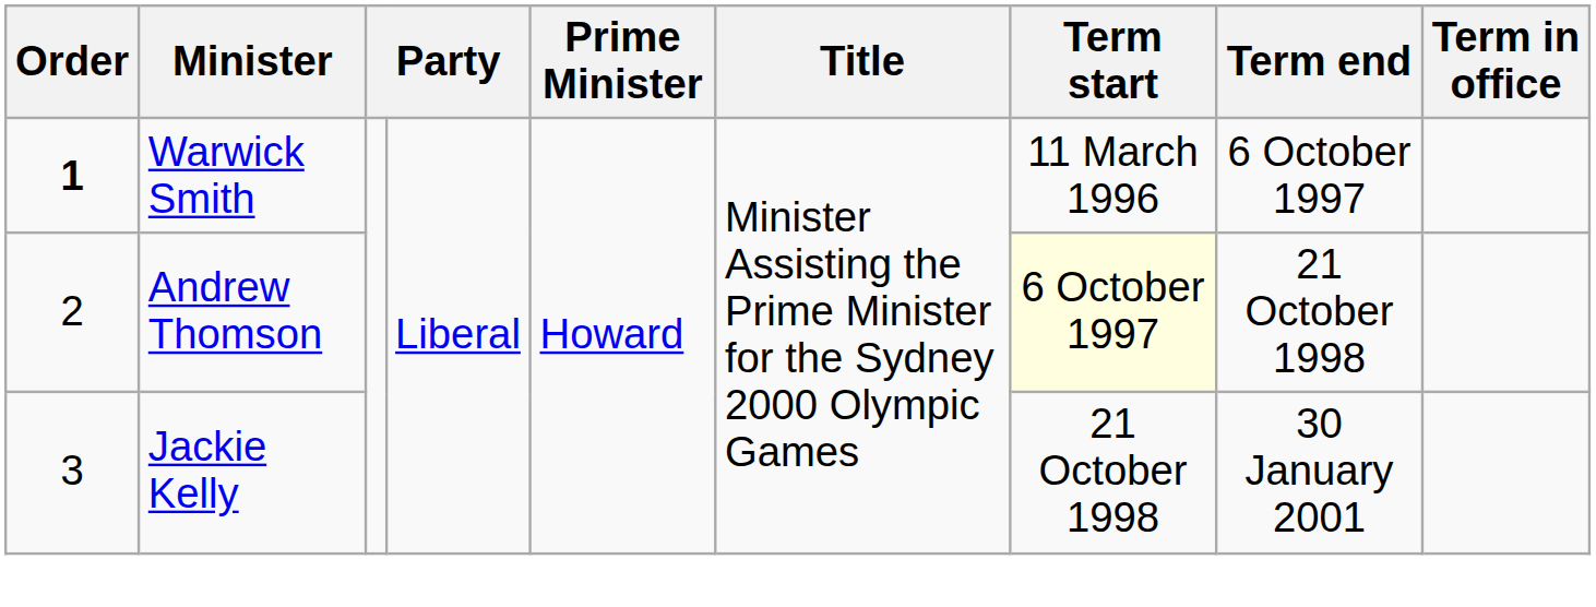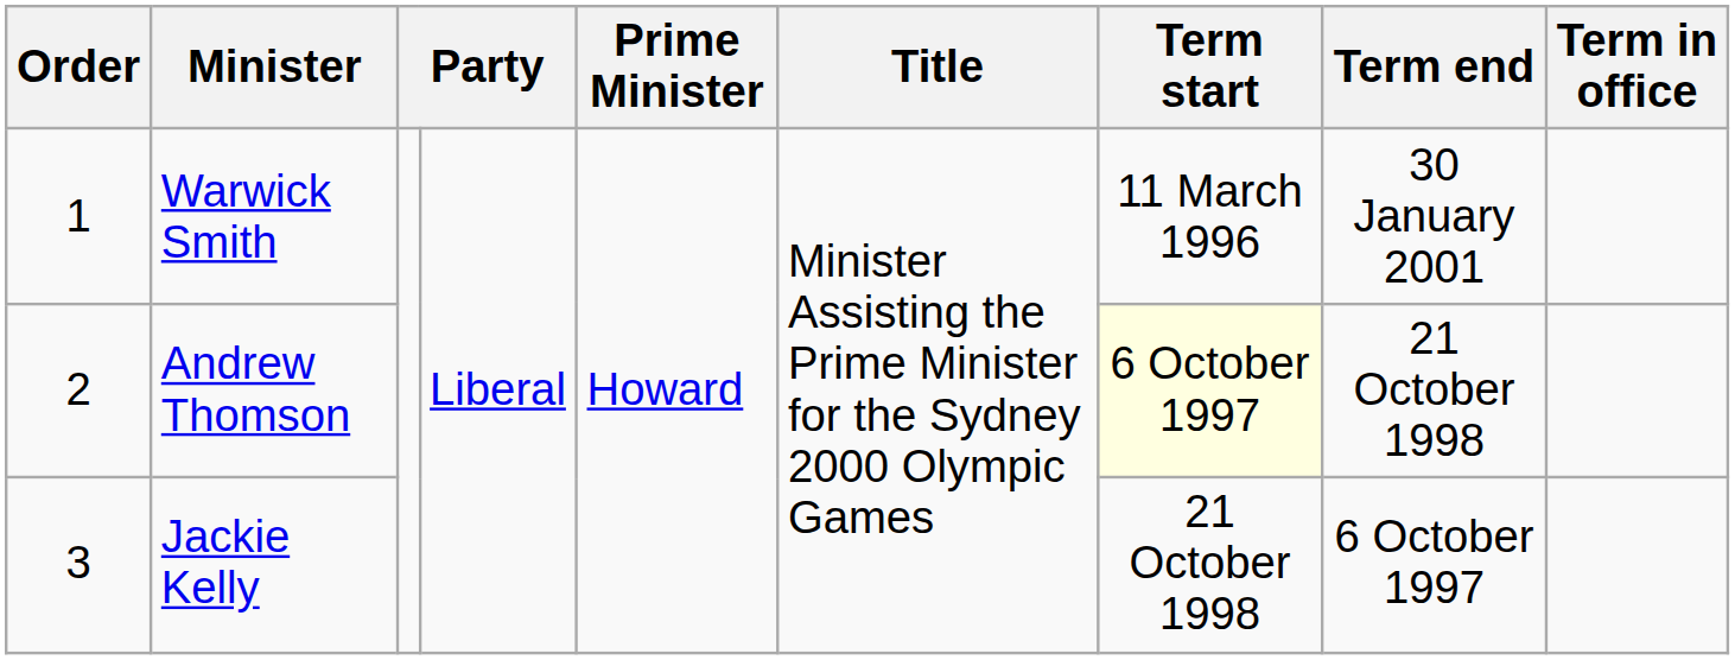Warwick Smith | Order: bold -> normal
Warwick Smith | Term end: 6 October 1997 -> 30 January 2001
Jackie Kelly | Term end: 30 January 2001 -> 6 October 1997
